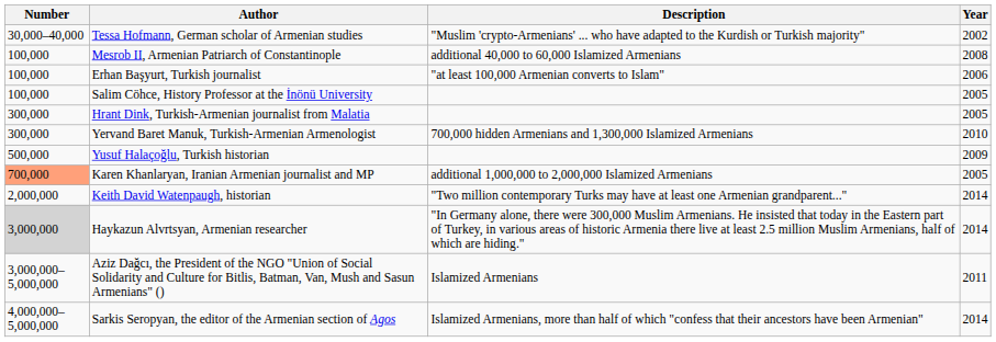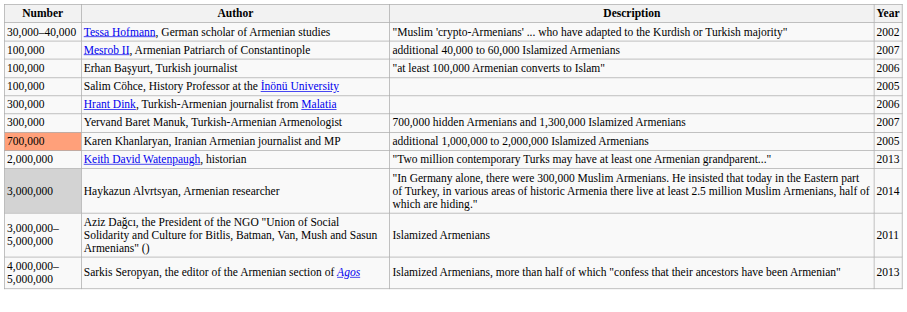Mesrob II, Armenian Patriarch of Constantinople | Year: 2008 -> 2007
Hrant Dink, Turkish-Armenian journalist from Malatia | Year: 2005 -> 2006
Yervand Baret Manuk, Turkish-Armenian Armenologist | Year: 2010 -> 2007
- row: 500,000 | Yusuf Halaçoğlu, Turkish historian | 2009
Keith David Watenpaugh, historian | Year: 2014 -> 2013
Sarkis Seropyan, the editor of the Armenian section of Agos | Year: 2014 -> 2013
